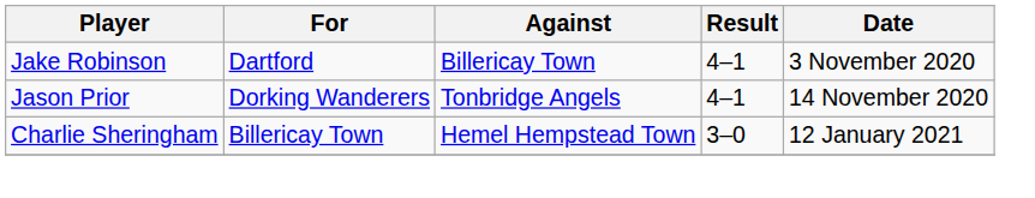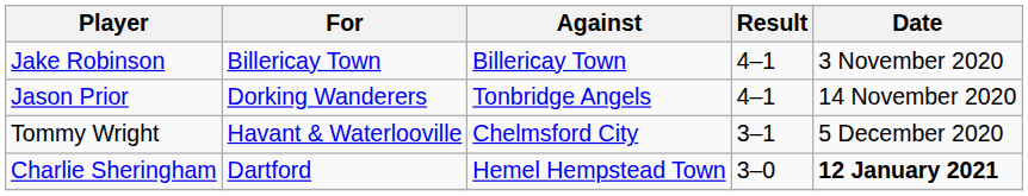Jake Robinson | For: Dartford -> Billericay Town
+ row: Tommy Wright | Havant & Waterlooville | Chelmsford City | 3–1 | 5 December 2020
Charlie Sheringham | For: Billericay Town -> Dartford
Charlie Sheringham | Date: normal -> bold
